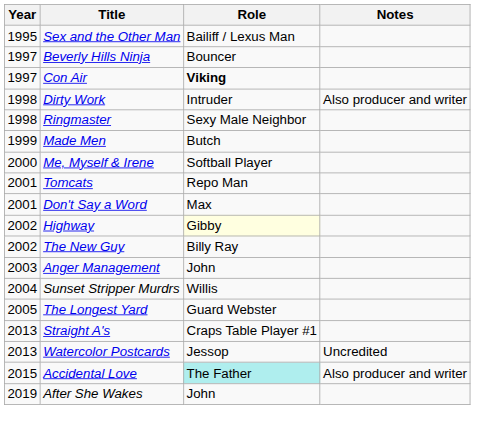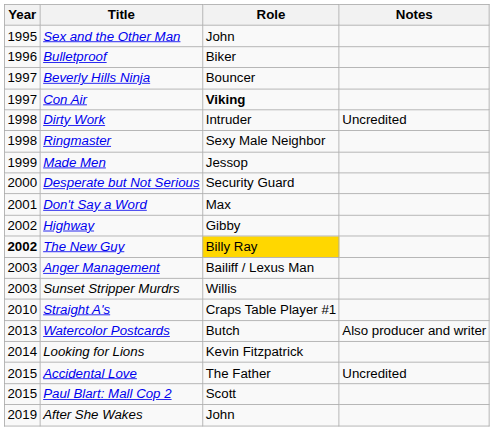Sex and the Other Man | Role: Bailiff / Lexus Man -> John
+ row: 1996 | Bulletproof | Biker
Dirty Work | Notes: Also producer and writer -> Uncredited
Made Men | Role: Butch -> Jessop
- row: 2000 | Me, Myself & Irene | Softball Player
+ row: 2000 | Desperate but Not Serious | Security Guard
- row: 2001 | Tomcats | Repo Man
Highway | Role: lightyellow background -> no background
The New Guy | Year: normal -> bold
The New Guy | Role: no background -> gold background
Anger Management | Role: John -> Bailiff / Lexus Man
Sunset Stripper Murdrs | Year: 2004 -> 2003
- row: 2005 | The Longest Yard | Guard Webster
Straight A's | Year: 2013 -> 2010
Watercolor Postcards | Role: Jessop -> Butch
Watercolor Postcards | Notes: Uncredited -> Also producer and writer
+ row: 2014 | Looking for Lions | Kevin Fitzpatrick
Accidental Love | Role: paleturquoise background -> no background
Accidental Love | Notes: Also producer and writer -> Uncredited
+ row: 2015 | Paul Blart: Mall Cop 2 | Scott
